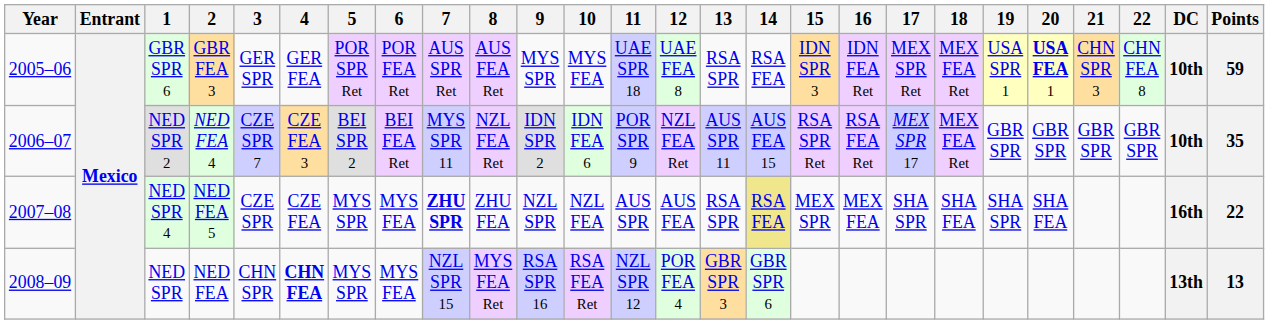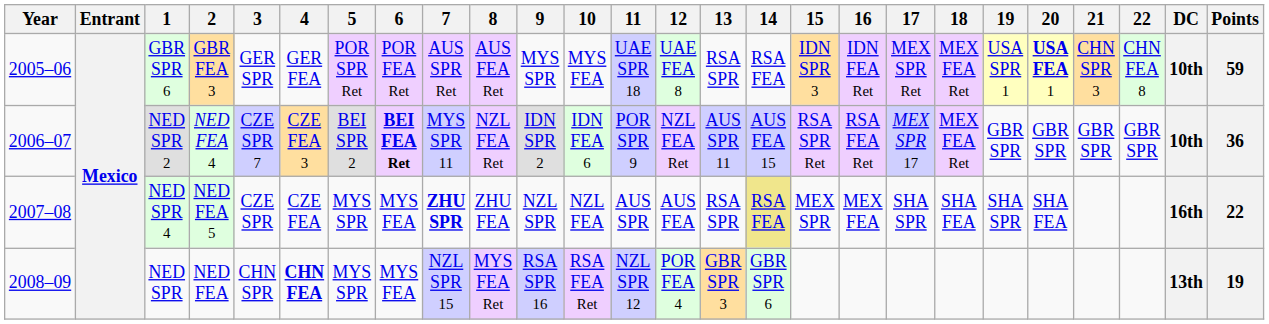NED SPR 2 | 6: normal -> bold
NED SPR 2 | Points: 35 -> 36
NED SPR | Points: 13 -> 19
